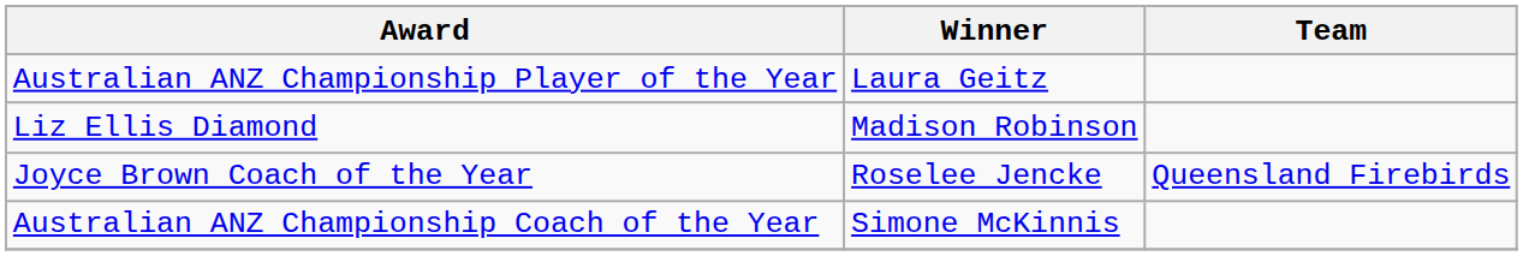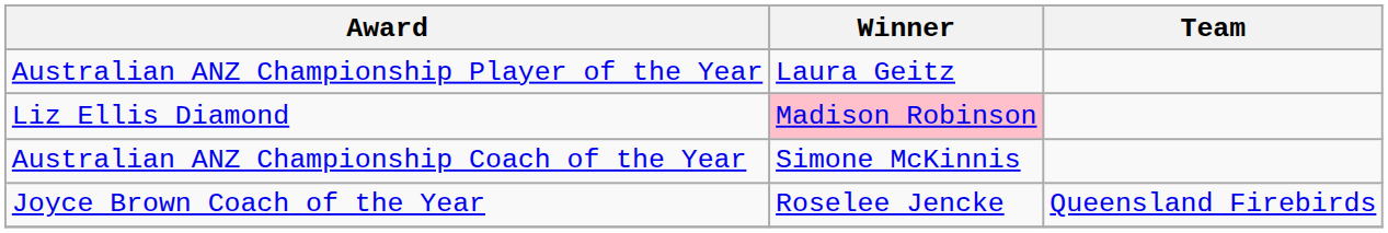Liz Ellis Diamond | Winner: no background -> pink background
rows swapped: Australian ANZ Championship Coach of the Year <-> Joyce Brown Coach of the Year
